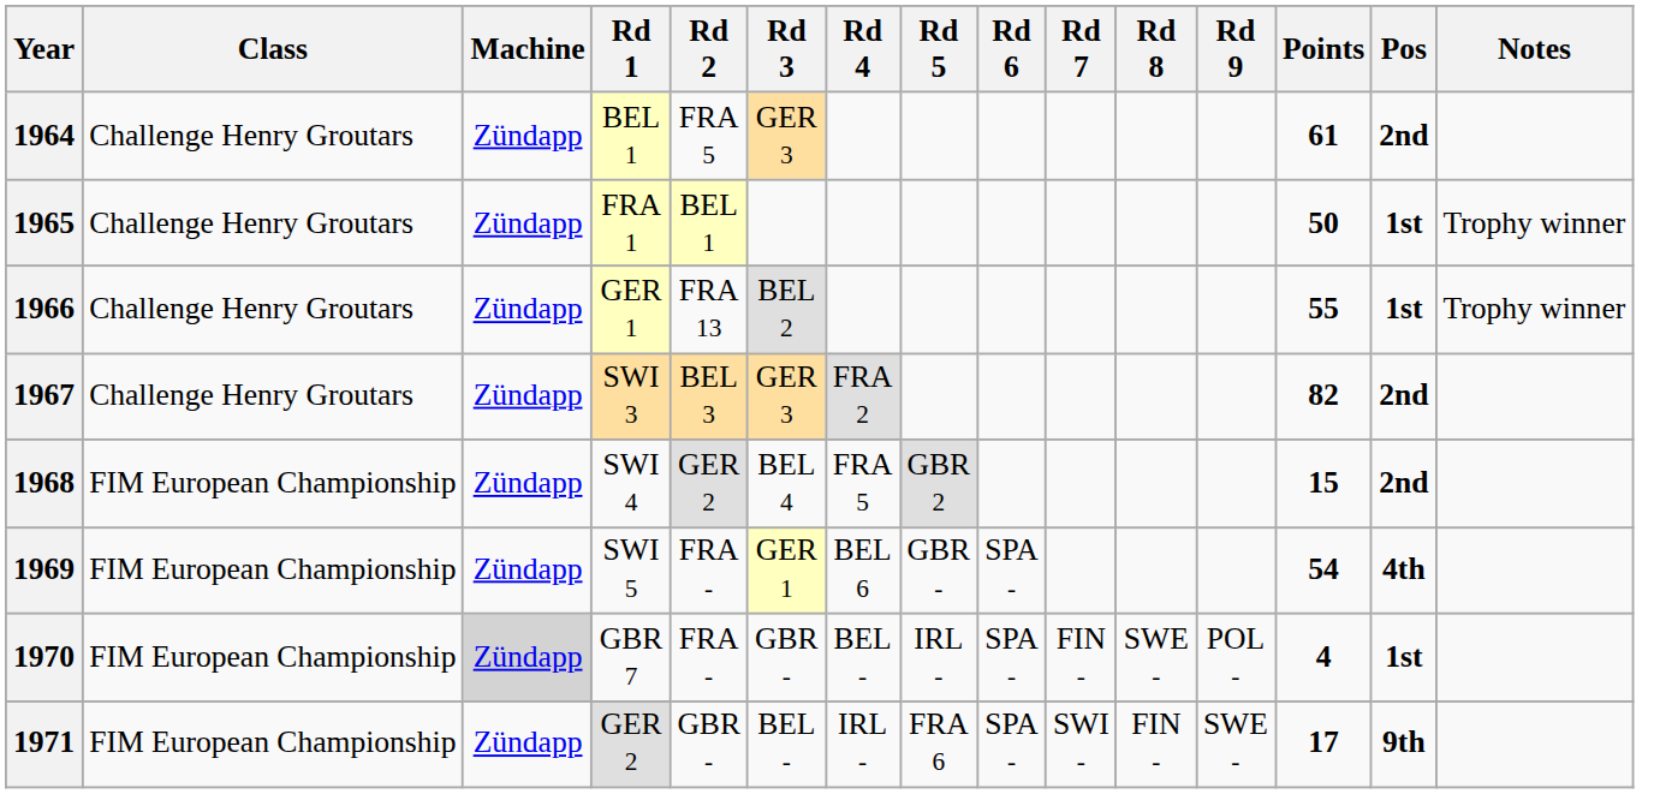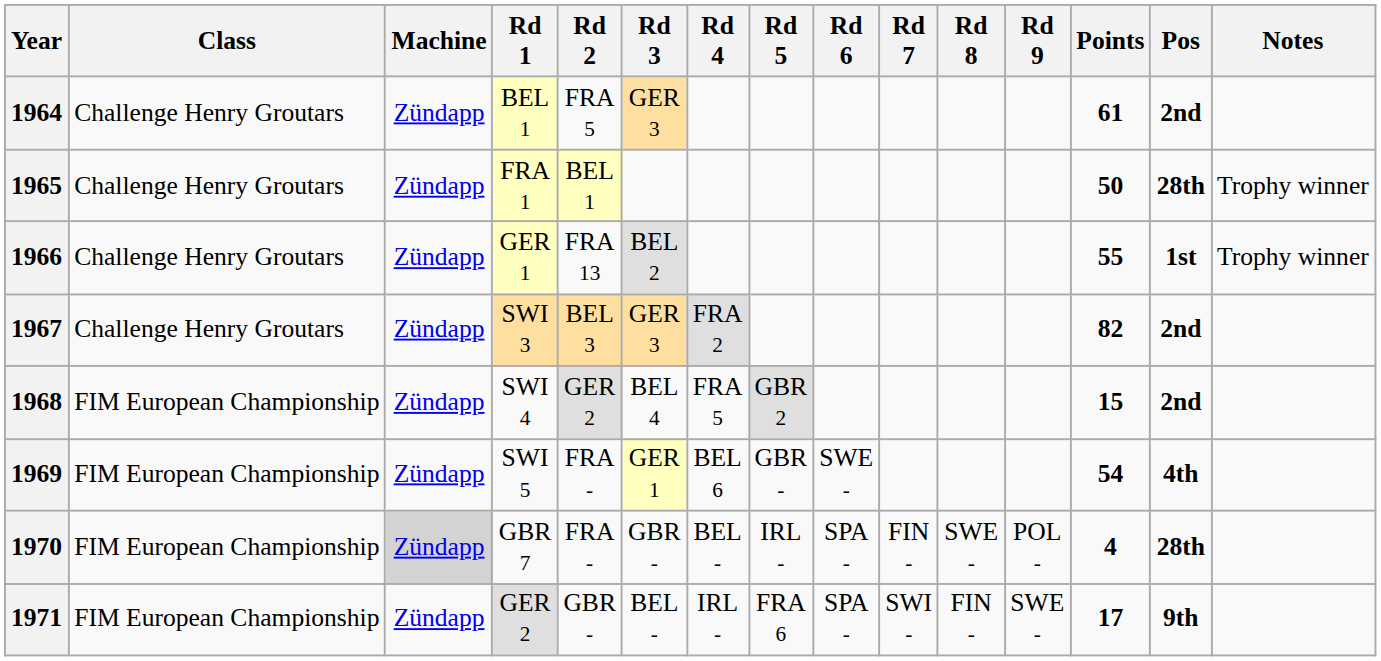1965 | Pos: 1st -> 28th
1969 | Rd 6: SPA - -> SWE -
1970 | Pos: 1st -> 28th
